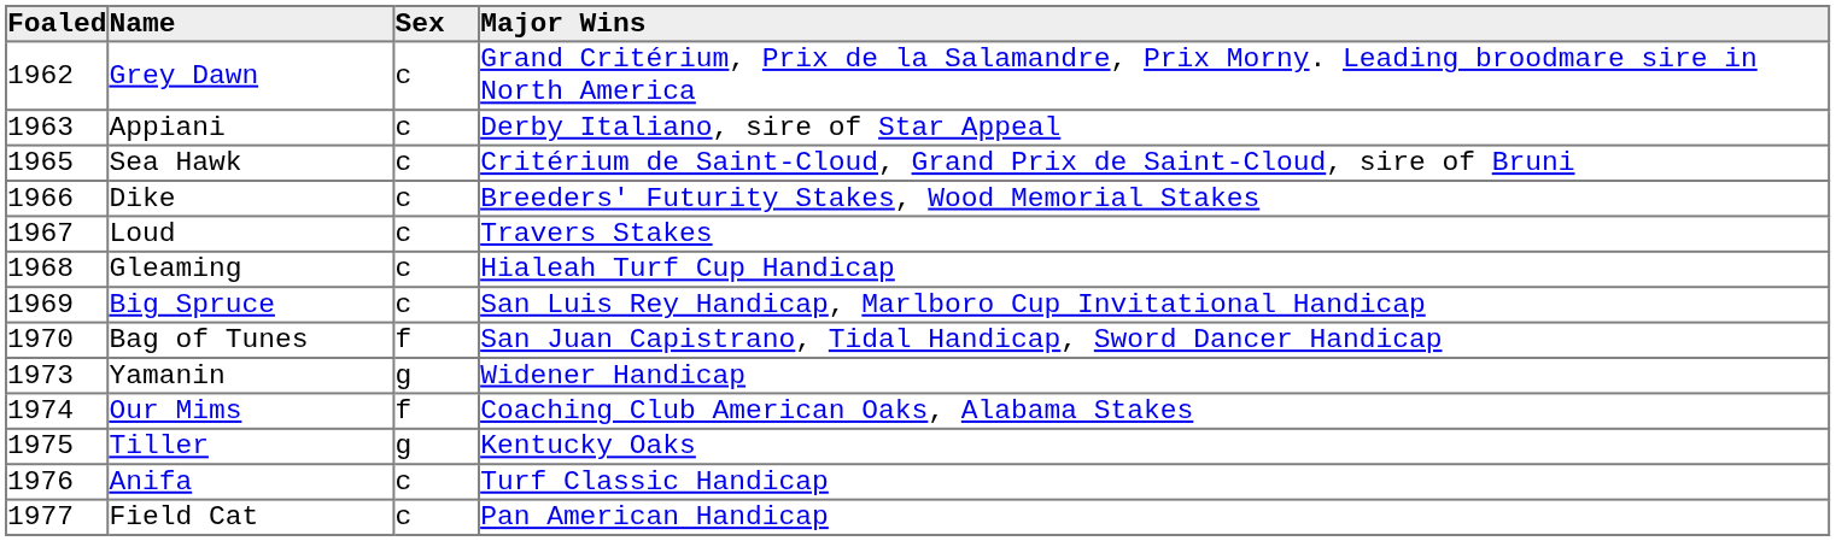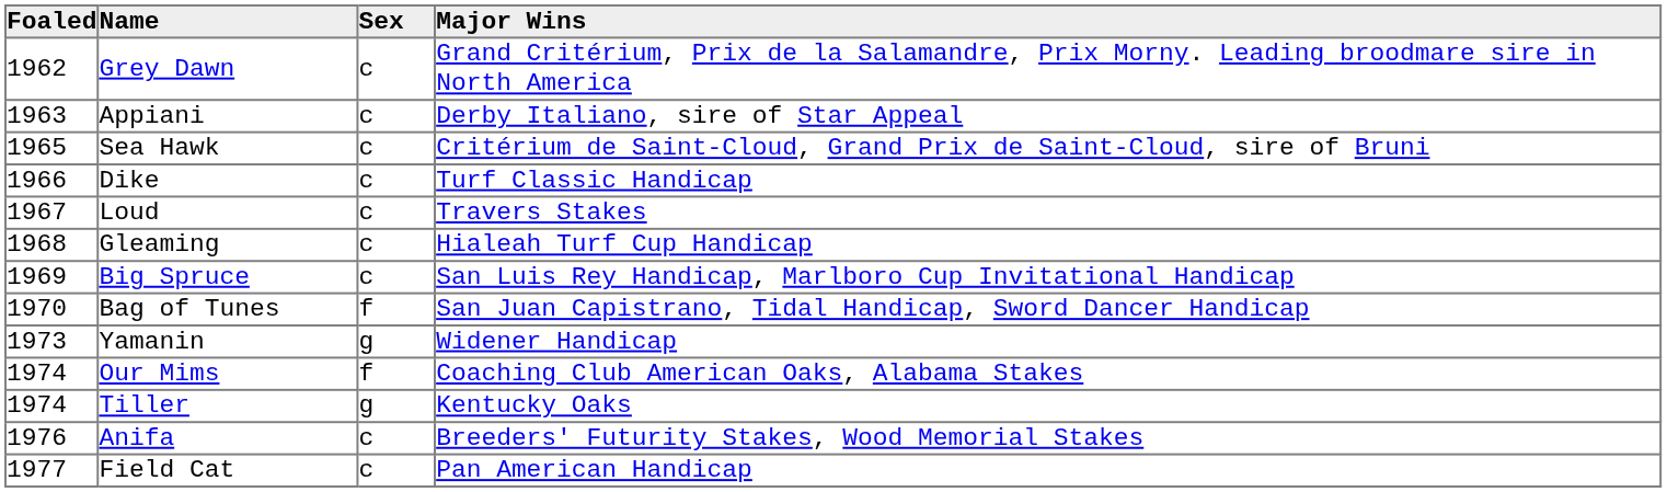Dike | Major Wins: Breeders' Futurity Stakes, Wood Memorial Stakes -> Turf Classic Handicap
Tiller | Foaled: 1975 -> 1974
Anifa | Major Wins: Turf Classic Handicap -> Breeders' Futurity Stakes, Wood Memorial Stakes
